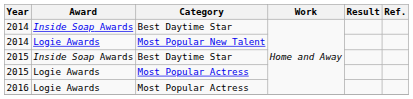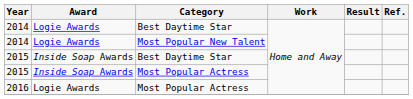2014 / Best Daytime Star | Award: Inside Soap Awards -> Logie Awards
2015 / Most Popular Actress | Award: Logie Awards -> Inside Soap Awards
